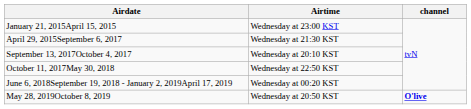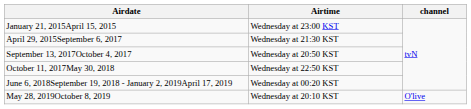September 13, 2017October 4, 2017 | Airtime: Wednesday at 20:10 KST -> Wednesday at 20:50 KST
May 28, 2019October 8, 2019 | Airtime: Wednesday at 20:50 KST -> Wednesday at 20:10 KST
May 28, 2019October 8, 2019 | channel: bold -> normal
